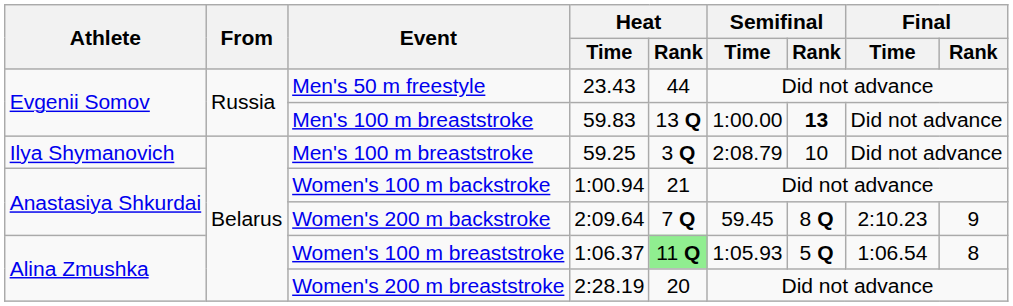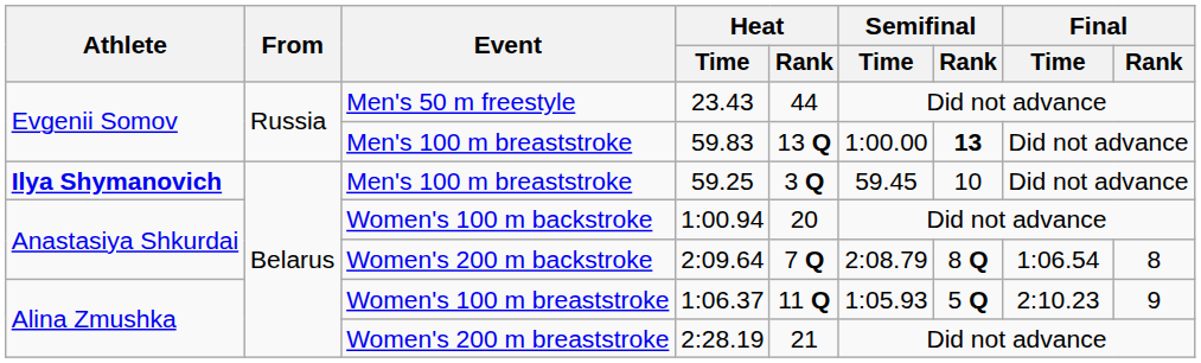59.25 | Athlete: normal -> bold
59.25 | Semifinal / Time: 2:08.79 -> 59.45
1:00.94 | Heat / Rank: 21 -> 20
2:09.64 | Semifinal / Time: 59.45 -> 2:08.79
2:09.64 | Final / Time: 2:10.23 -> 1:06.54
2:09.64 | Final / Rank: 9 -> 8
1:06.37 | Heat / Rank: lightgreen background -> no background
1:06.37 | Final / Time: 1:06.54 -> 2:10.23
1:06.37 | Final / Rank: 8 -> 9
2:28.19 | Heat / Rank: 20 -> 21
